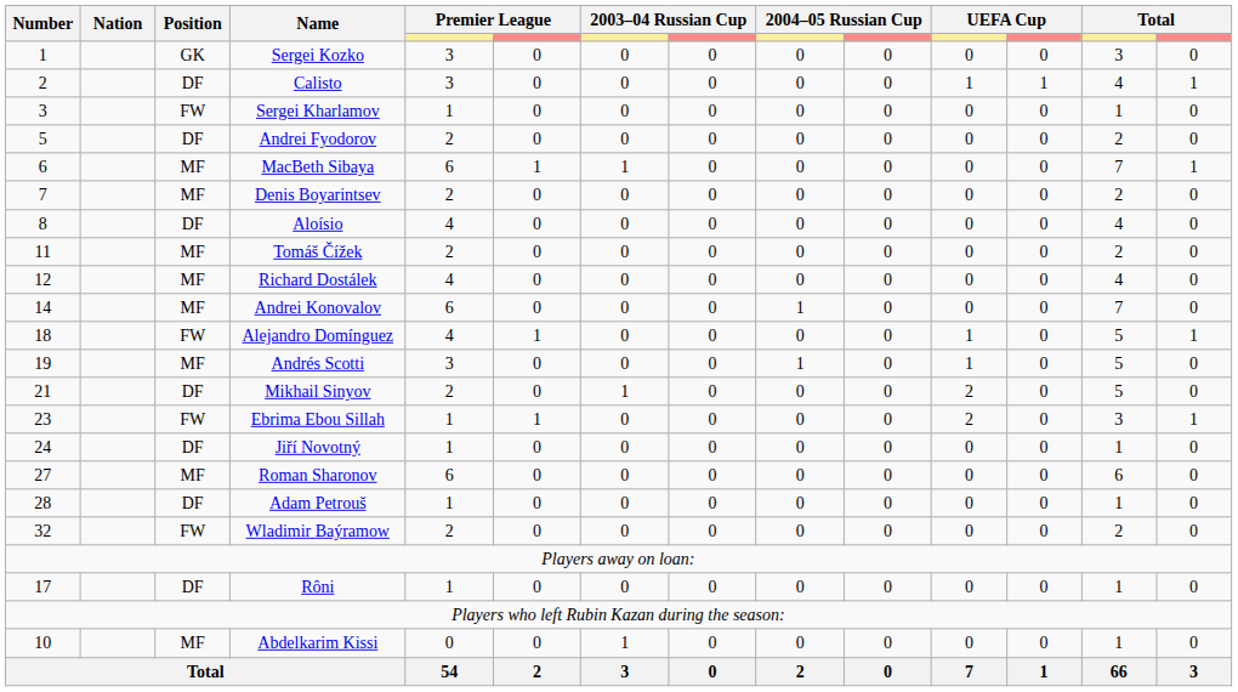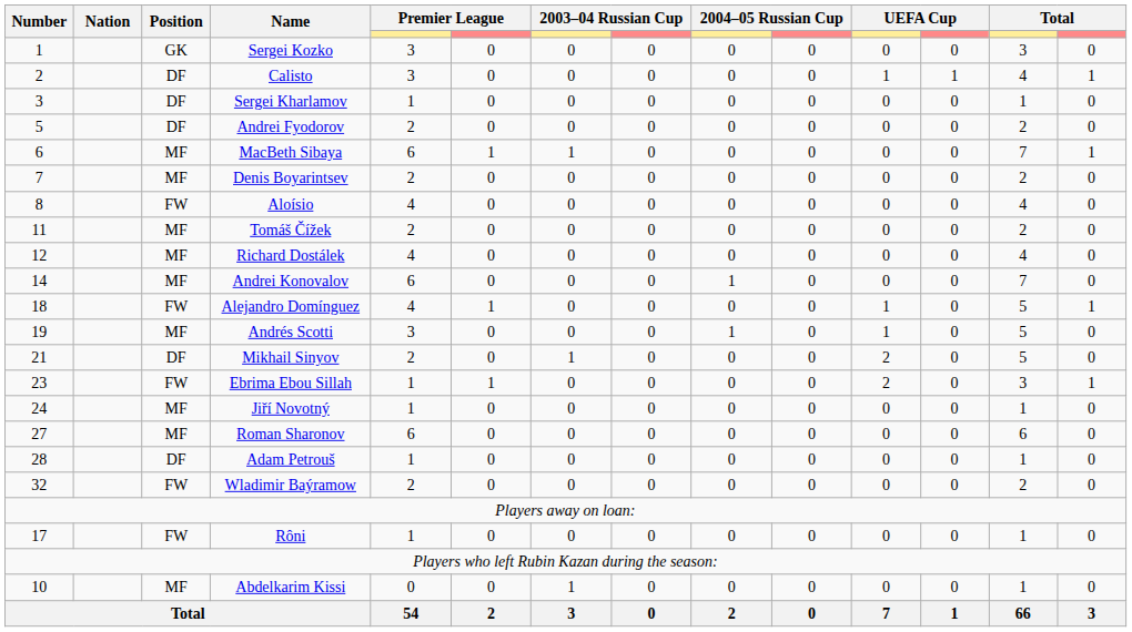Sergei Kharlamov | Position: FW -> DF
Aloísio | Position: DF -> FW
Jiří Novotný | Position: DF -> MF
Rôni | Position: DF -> FW
